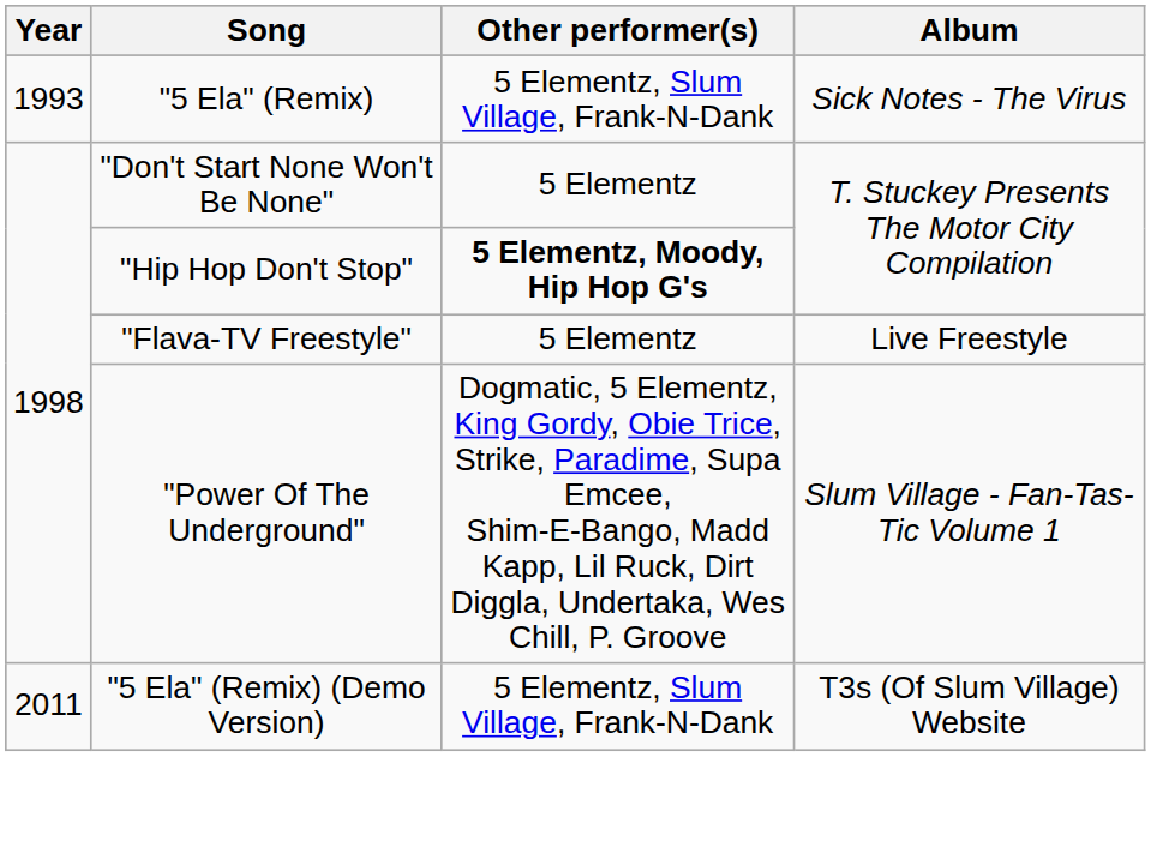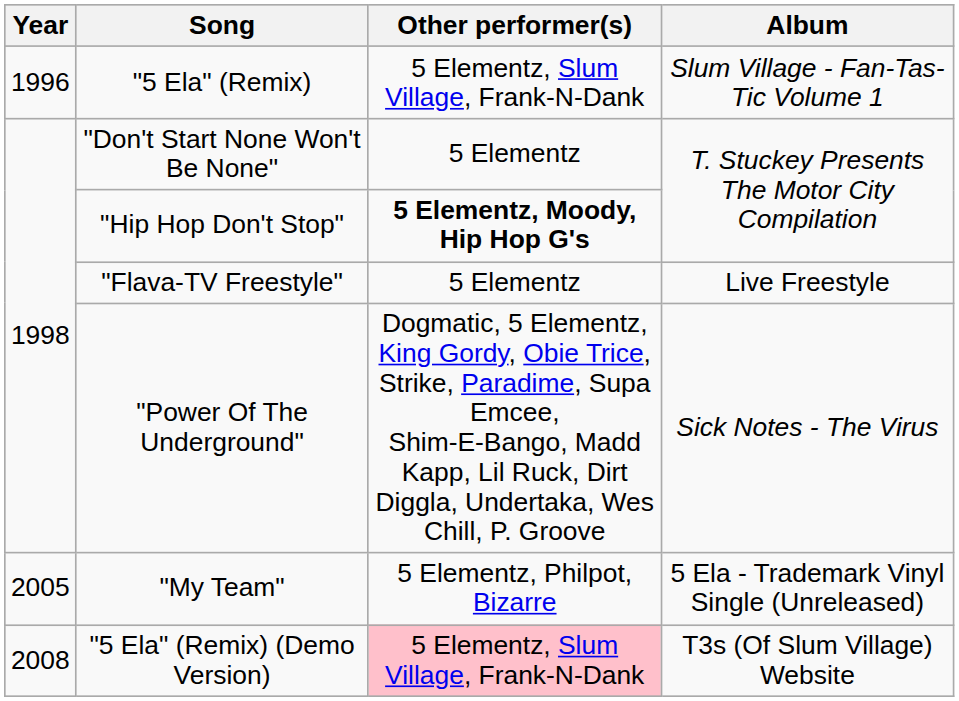"5 Ela" (Remix) | Year: 1993 -> 1996
"5 Ela" (Remix) | Album: Sick Notes - The Virus -> Slum Village - Fan-Tas-Tic Volume 1
"Power Of The Underground" | Album: Slum Village - Fan-Tas-Tic Volume 1 -> Sick Notes - The Virus
+ row: 2005 | "My Team" | 5 Elementz, Philpot, Bizarre | 5 Ela - Trademark Vinyl Single (Unreleased)
"5 Ela" (Remix) (Demo Version) | Year: 2011 -> 2008
"5 Ela" (Remix) (Demo Version) | Other performer(s): no background -> pink background
